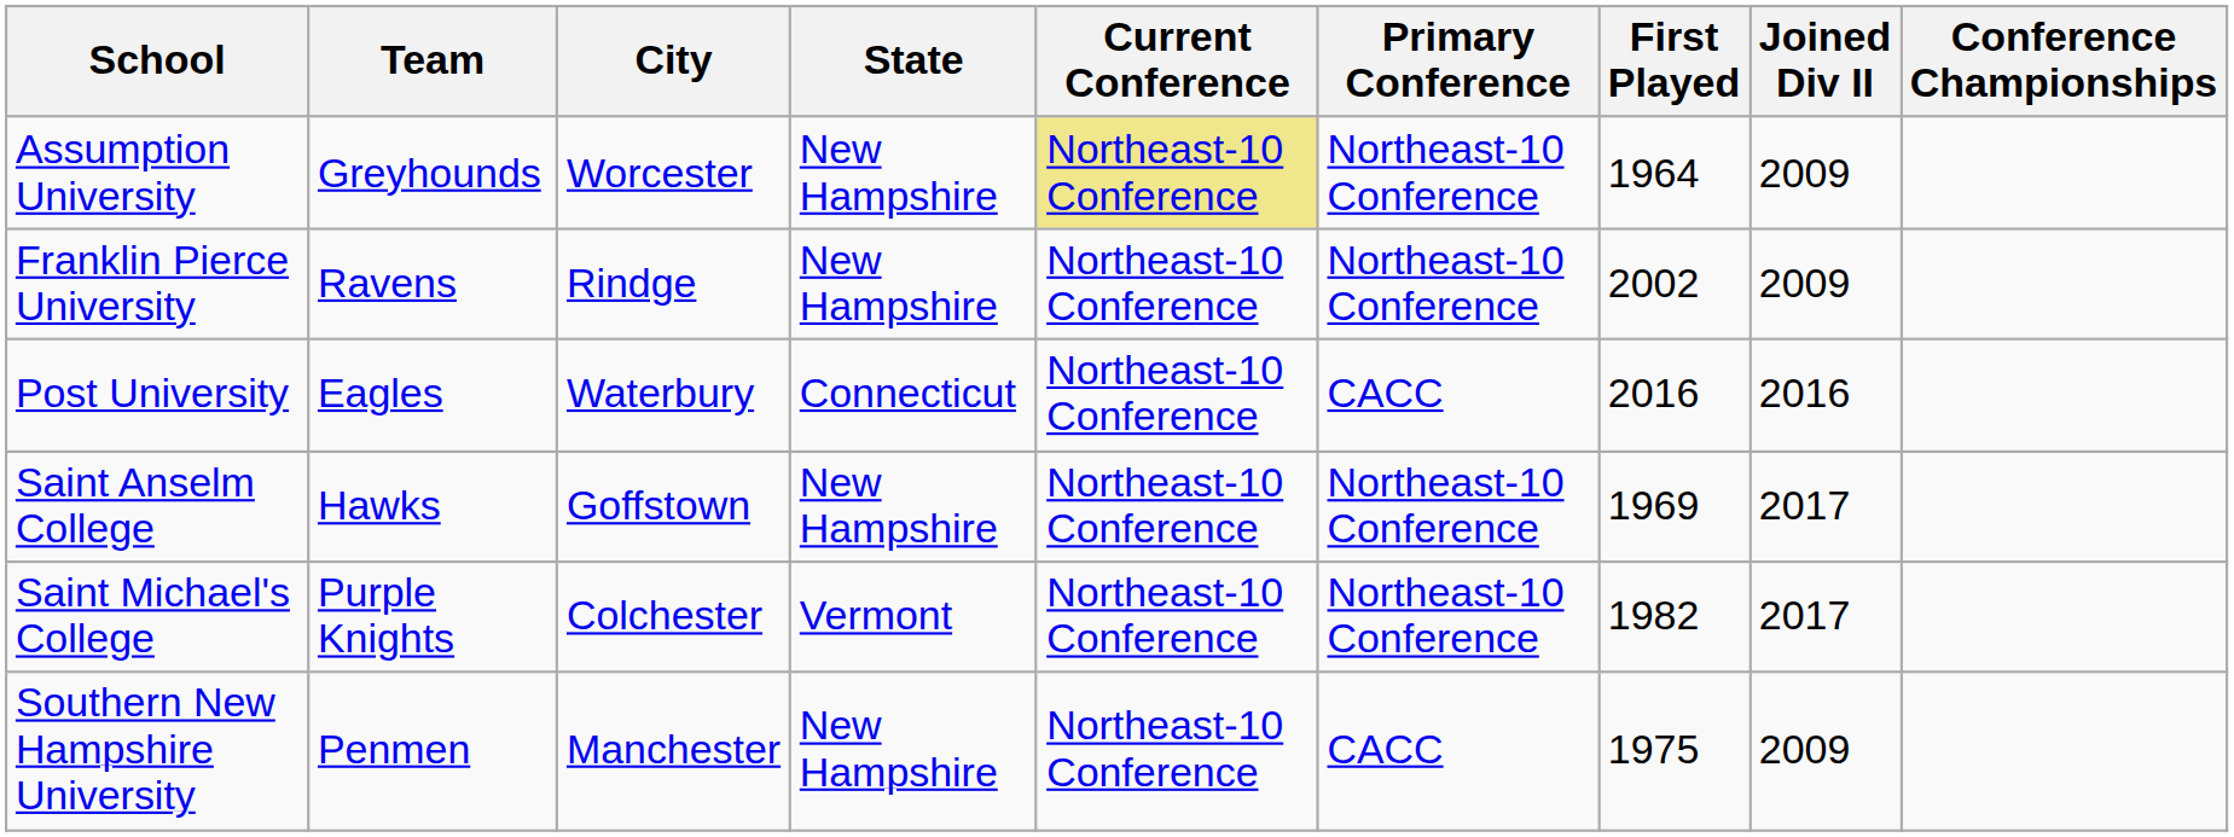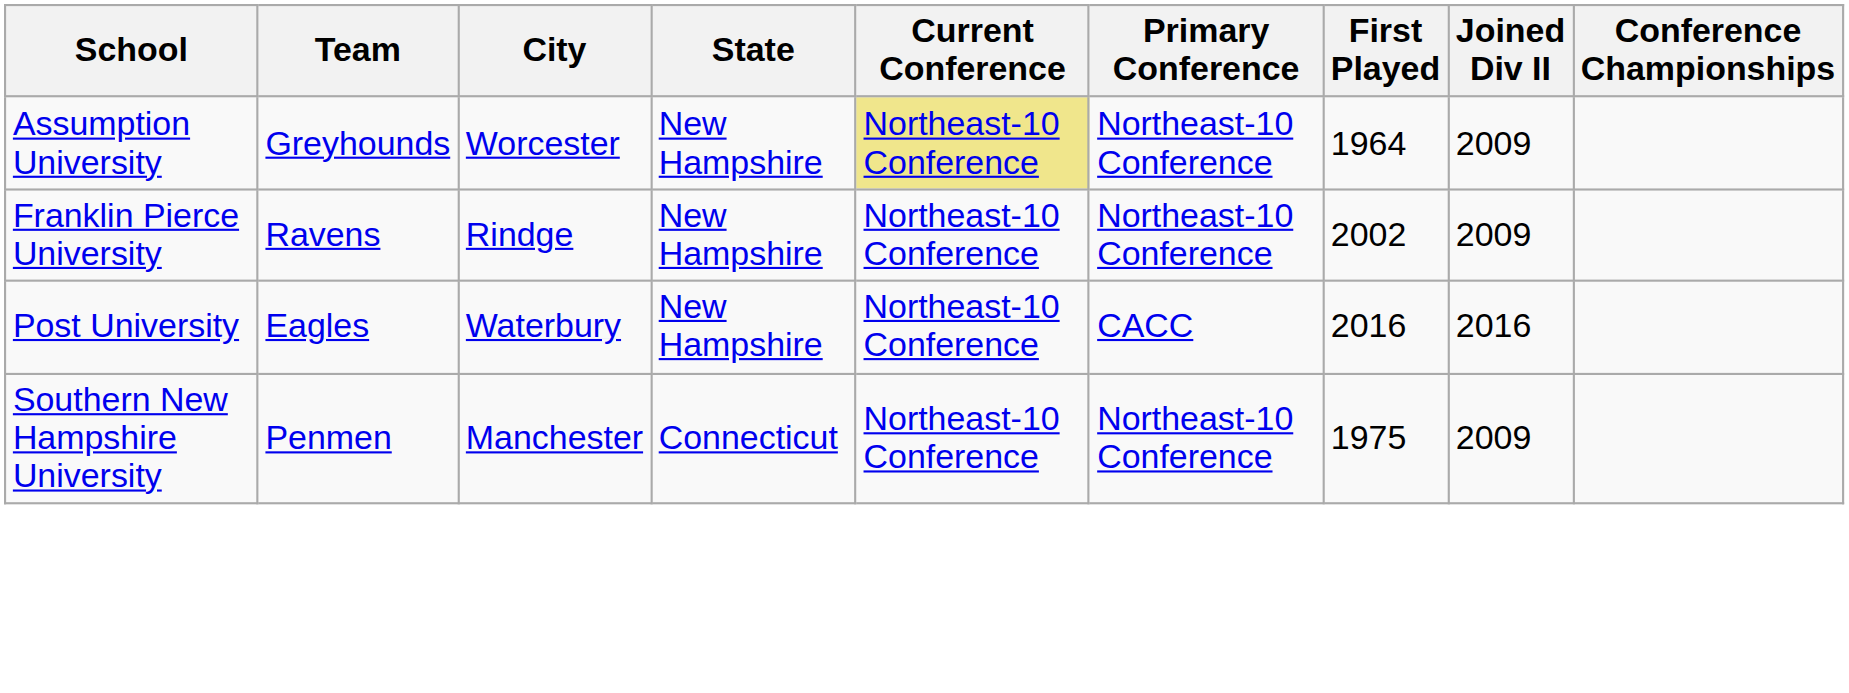Post University | State: Connecticut -> New Hampshire
- row: Saint Anselm College | Hawks | Goffstown | New Hampshire | Northeast-10 Conference | Northeast-10 Conference | 1969 | 2017
- row: Saint Michael's College | Purple Knights | Colchester | Vermont | Northeast-10 Conference | Northeast-10 Conference | 1982 | 2017
Southern New Hampshire University | State: New Hampshire -> Connecticut
Southern New Hampshire University | Primary Conference: CACC -> Northeast-10 Conference
